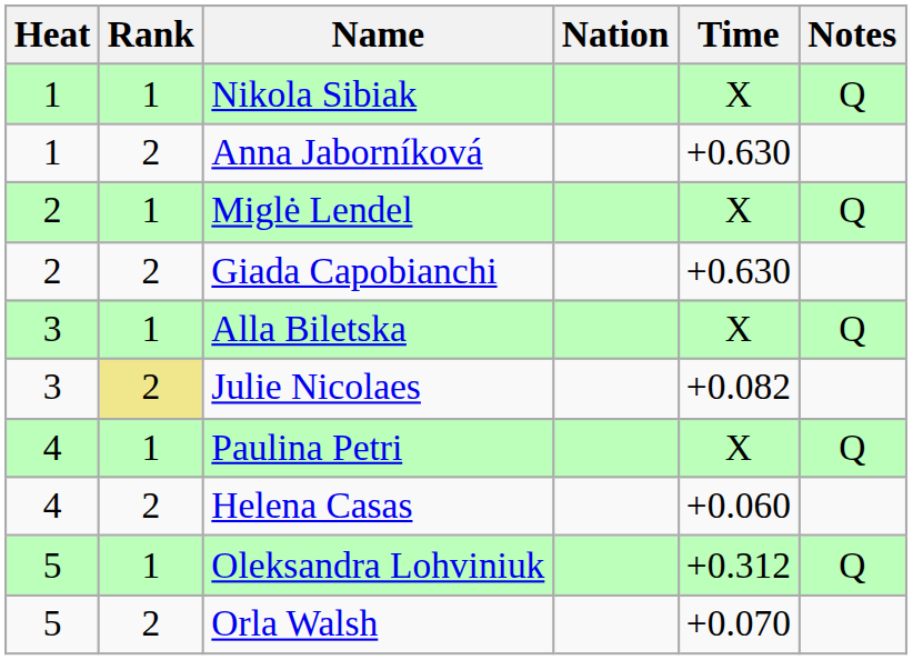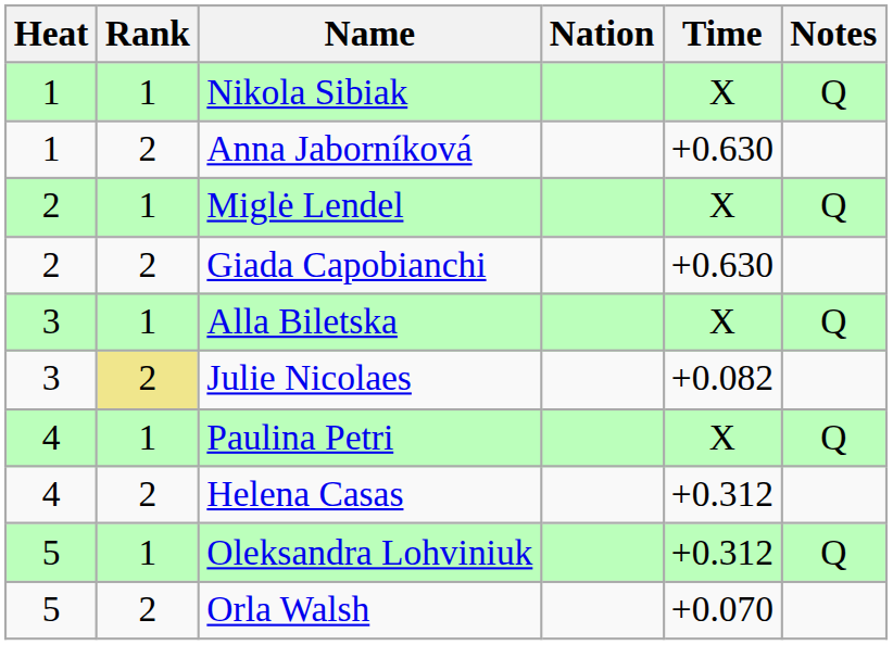Helena Casas | Time: +0.060 -> +0.312
